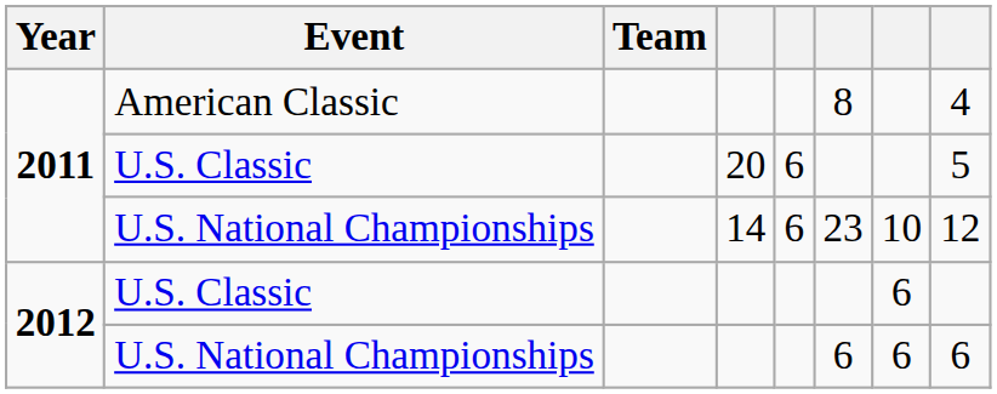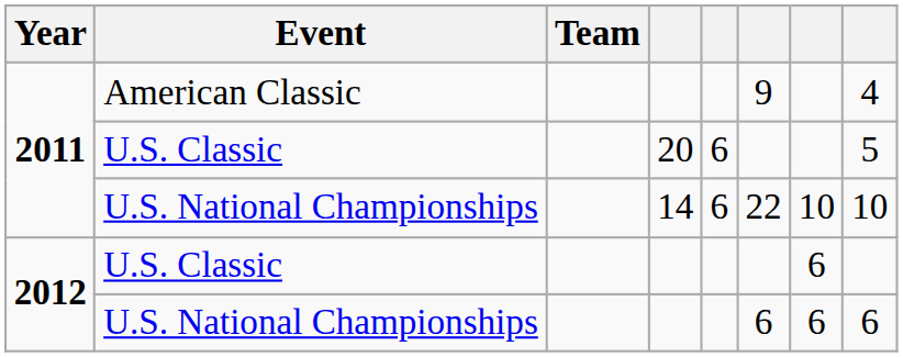American Classic | column 6: 8 -> 9
U.S. National Championships / 14 | column 6: 23 -> 22
U.S. National Championships / 14 | column 8: 12 -> 10
